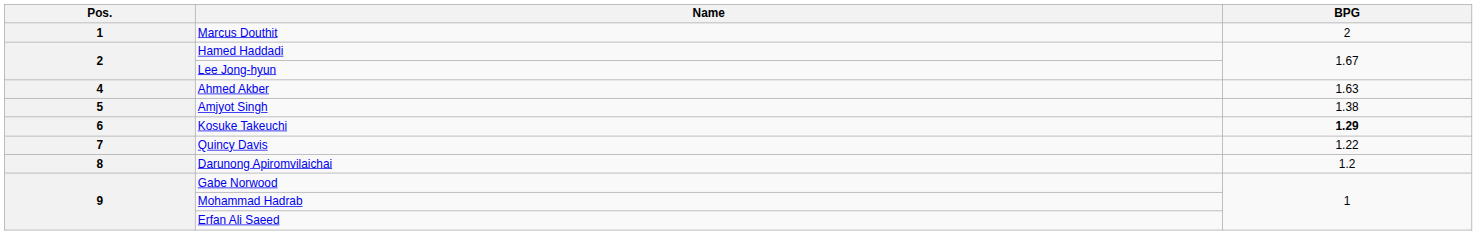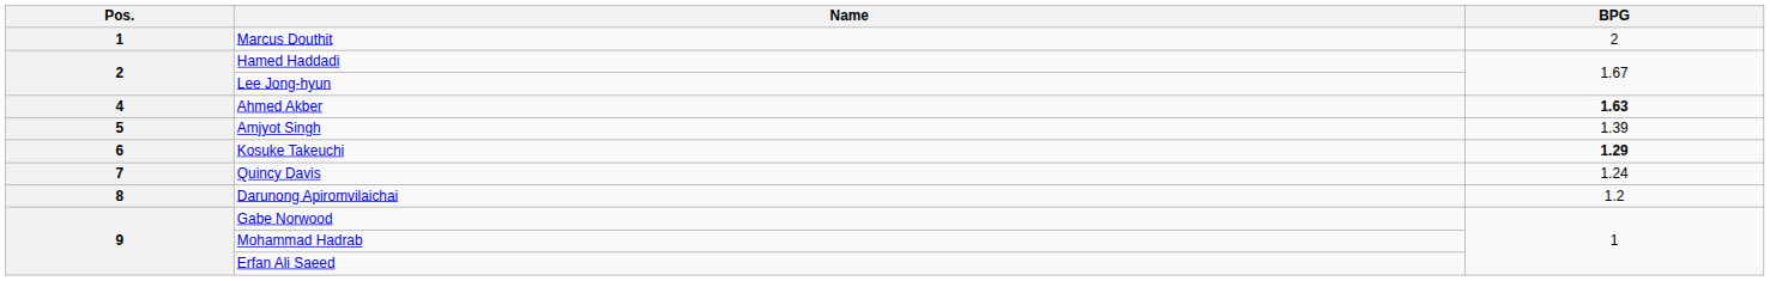Ahmed Akber | BPG: normal -> bold
Amjyot Singh | BPG: 1.38 -> 1.39
Quincy Davis | BPG: 1.22 -> 1.24
